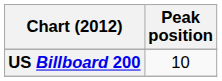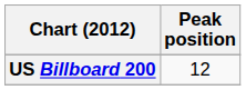US Billboard 200 | Peak position: 10 -> 12
